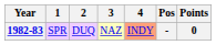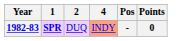- column: 3 | NAZ
1982-83 | 1: normal -> bold
